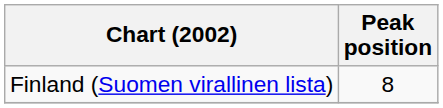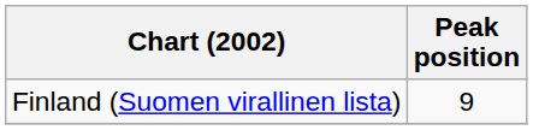Finland (Suomen virallinen lista) | Peak position: 8 -> 9
